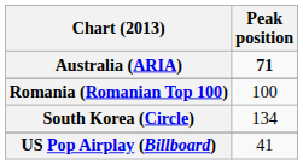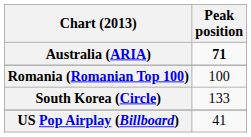South Korea (Circle) | Peak position: 134 -> 133
